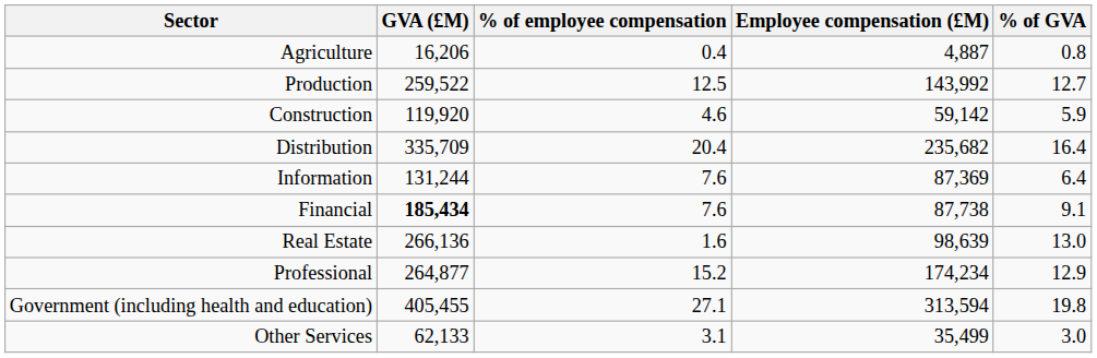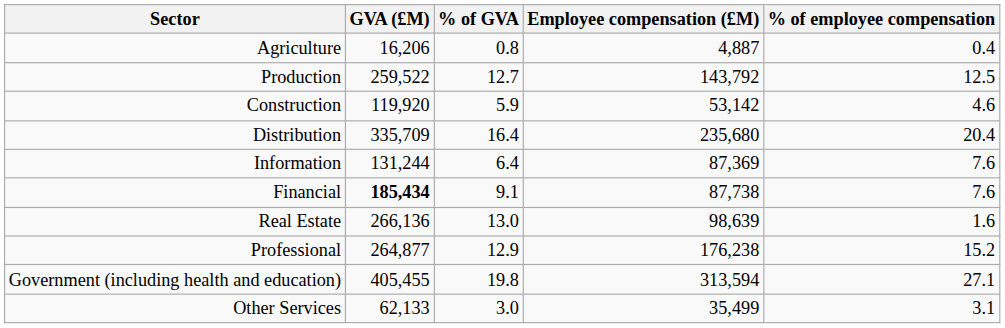columns swapped: % of GVA <-> % of employee compensation
Production | Employee compensation (£M): 143,992 -> 143,792
Construction | Employee compensation (£M): 59,142 -> 53,142
Distribution | Employee compensation (£M): 235,682 -> 235,680
Professional | Employee compensation (£M): 174,234 -> 176,238
